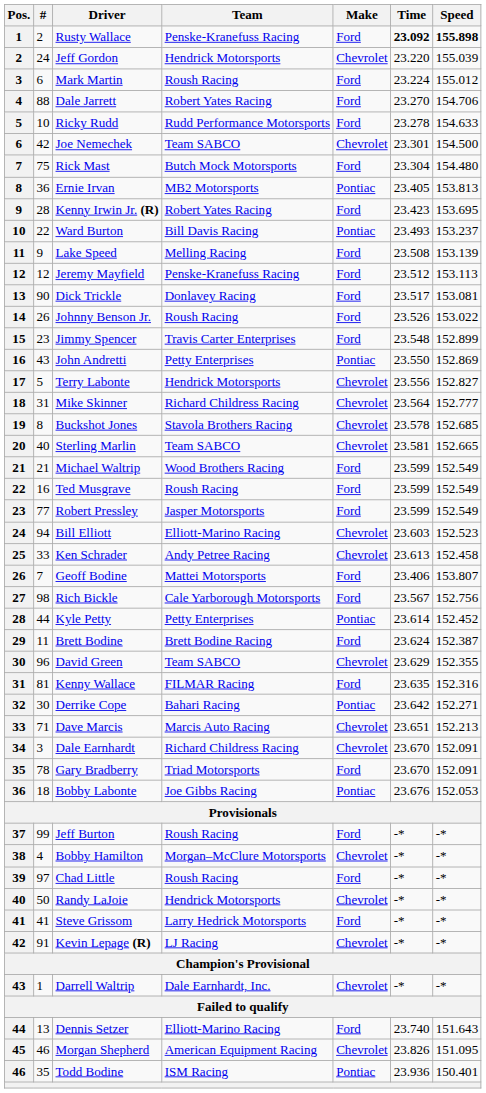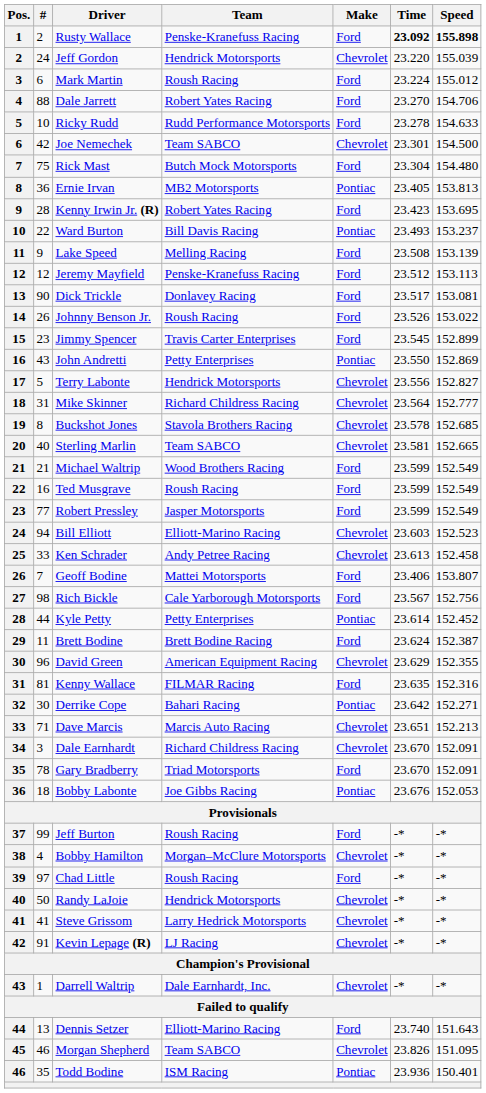Jimmy Spencer | Time: 23.548 -> 23.545
David Green | Team: Team SABCO -> American Equipment Racing
Steve Grissom | Make: Ford -> Chevrolet
Morgan Shepherd | Team: American Equipment Racing -> Team SABCO
